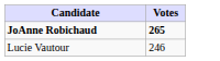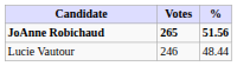+ column: % | 51.56 | 48.44
